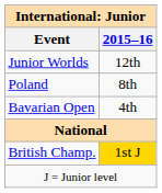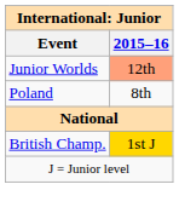Junior Worlds | 2015–16: no background -> lightsalmon background
- row: Bavarian Open | 4th
